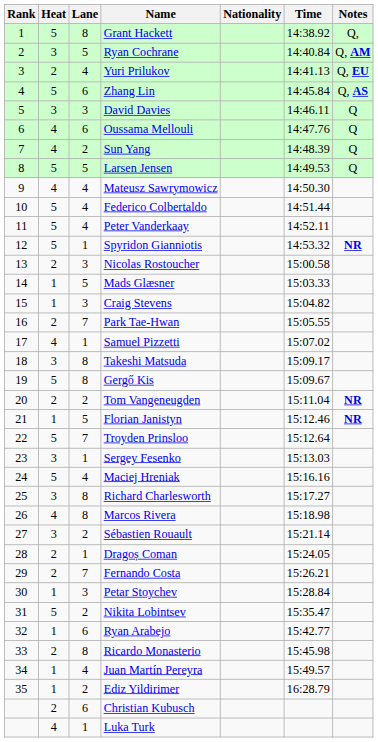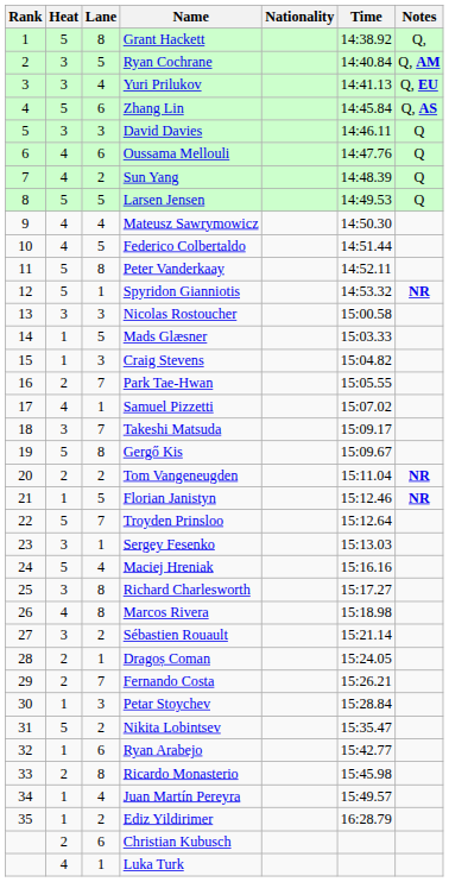Yuri Prilukov | Heat: 2 -> 3
Federico Colbertaldo | Heat: 5 -> 4
Federico Colbertaldo | Lane: 4 -> 5
Peter Vanderkaay | Lane: 4 -> 8
Nicolas Rostoucher | Heat: 2 -> 3
Takeshi Matsuda | Lane: 8 -> 7
